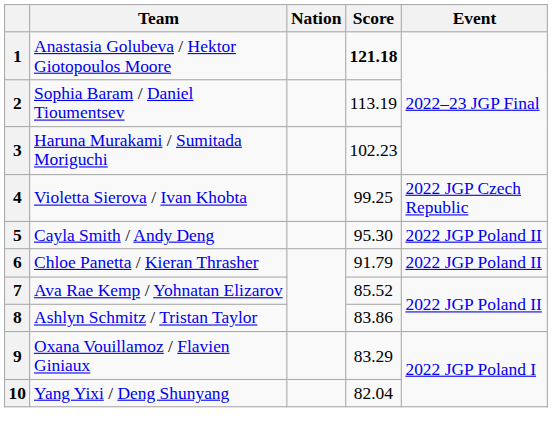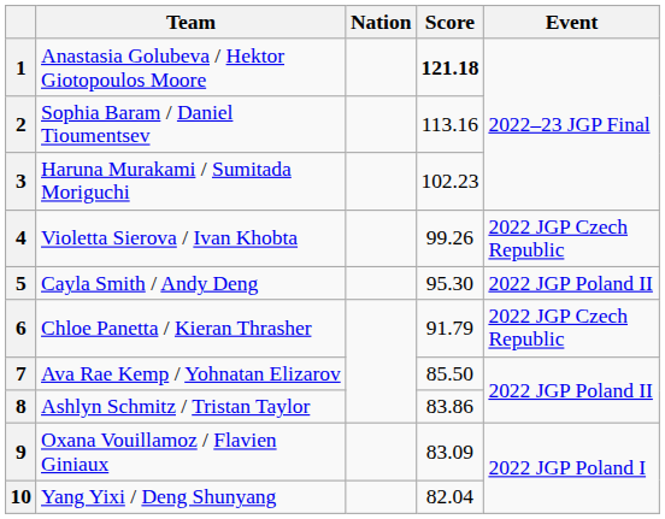2 | Score: 113.19 -> 113.16
4 | Score: 99.25 -> 99.26
6 | Event: 2022 JGP Poland II -> 2022 JGP Czech Republic
7 | Score: 85.52 -> 85.50
9 | Score: 83.29 -> 83.09
